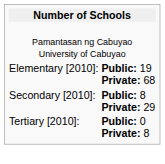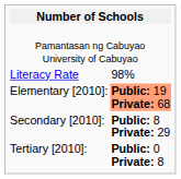+ row: Literacy Rate | 98%
Elementary [2010]: | column 2: no background -> lightsalmon background
